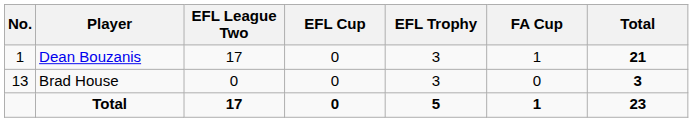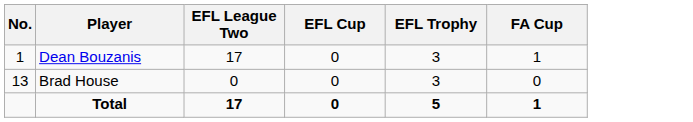- column: Total | 21 | 3 | 23
